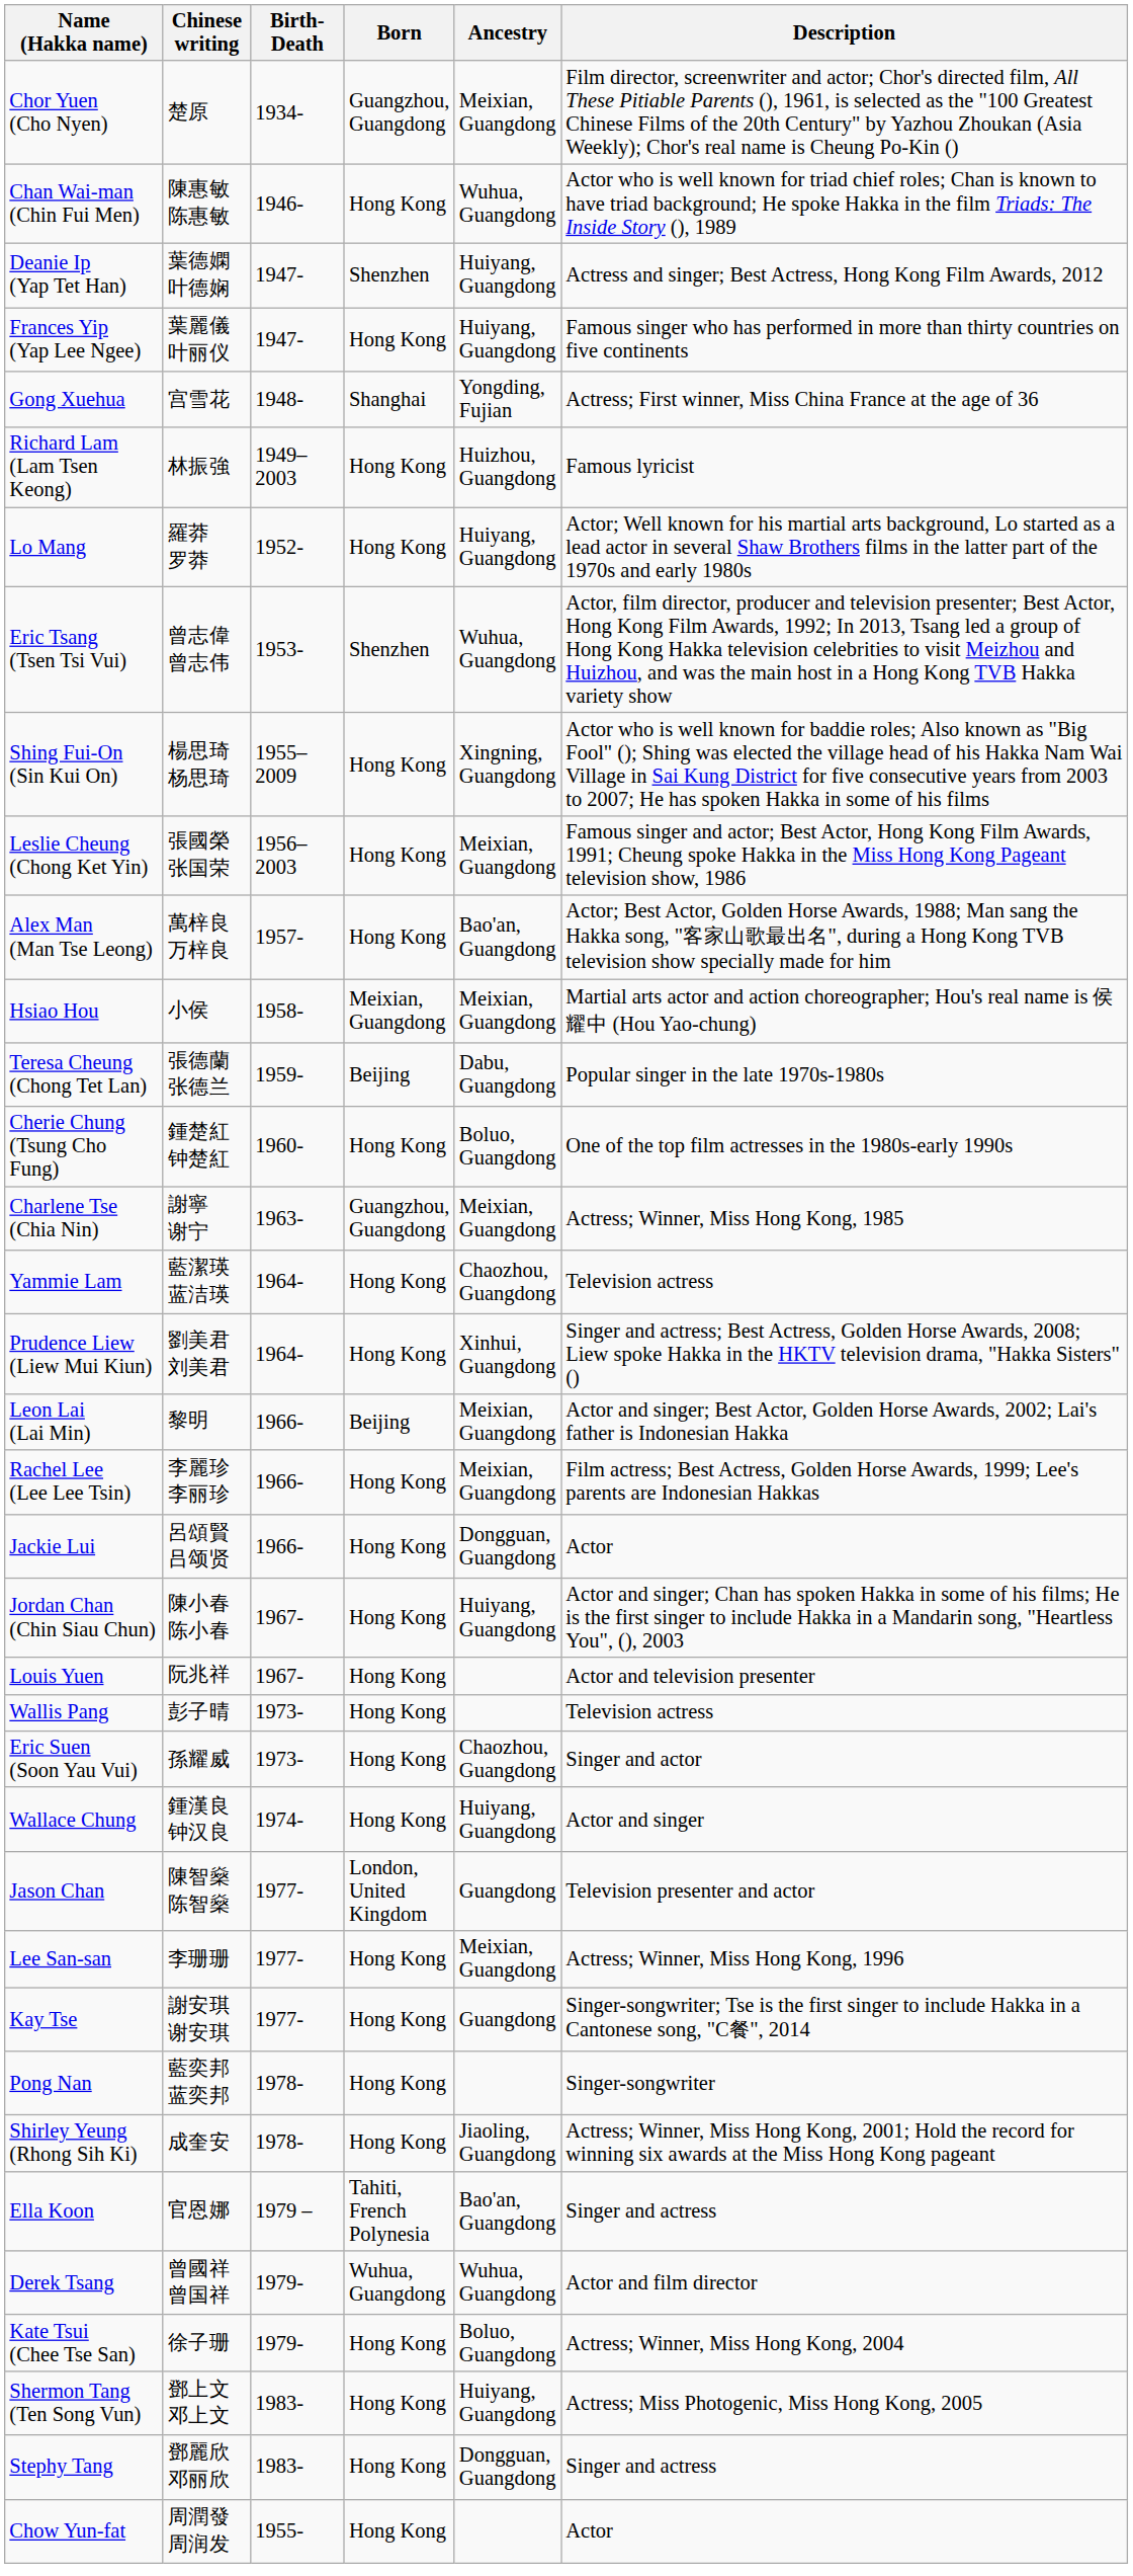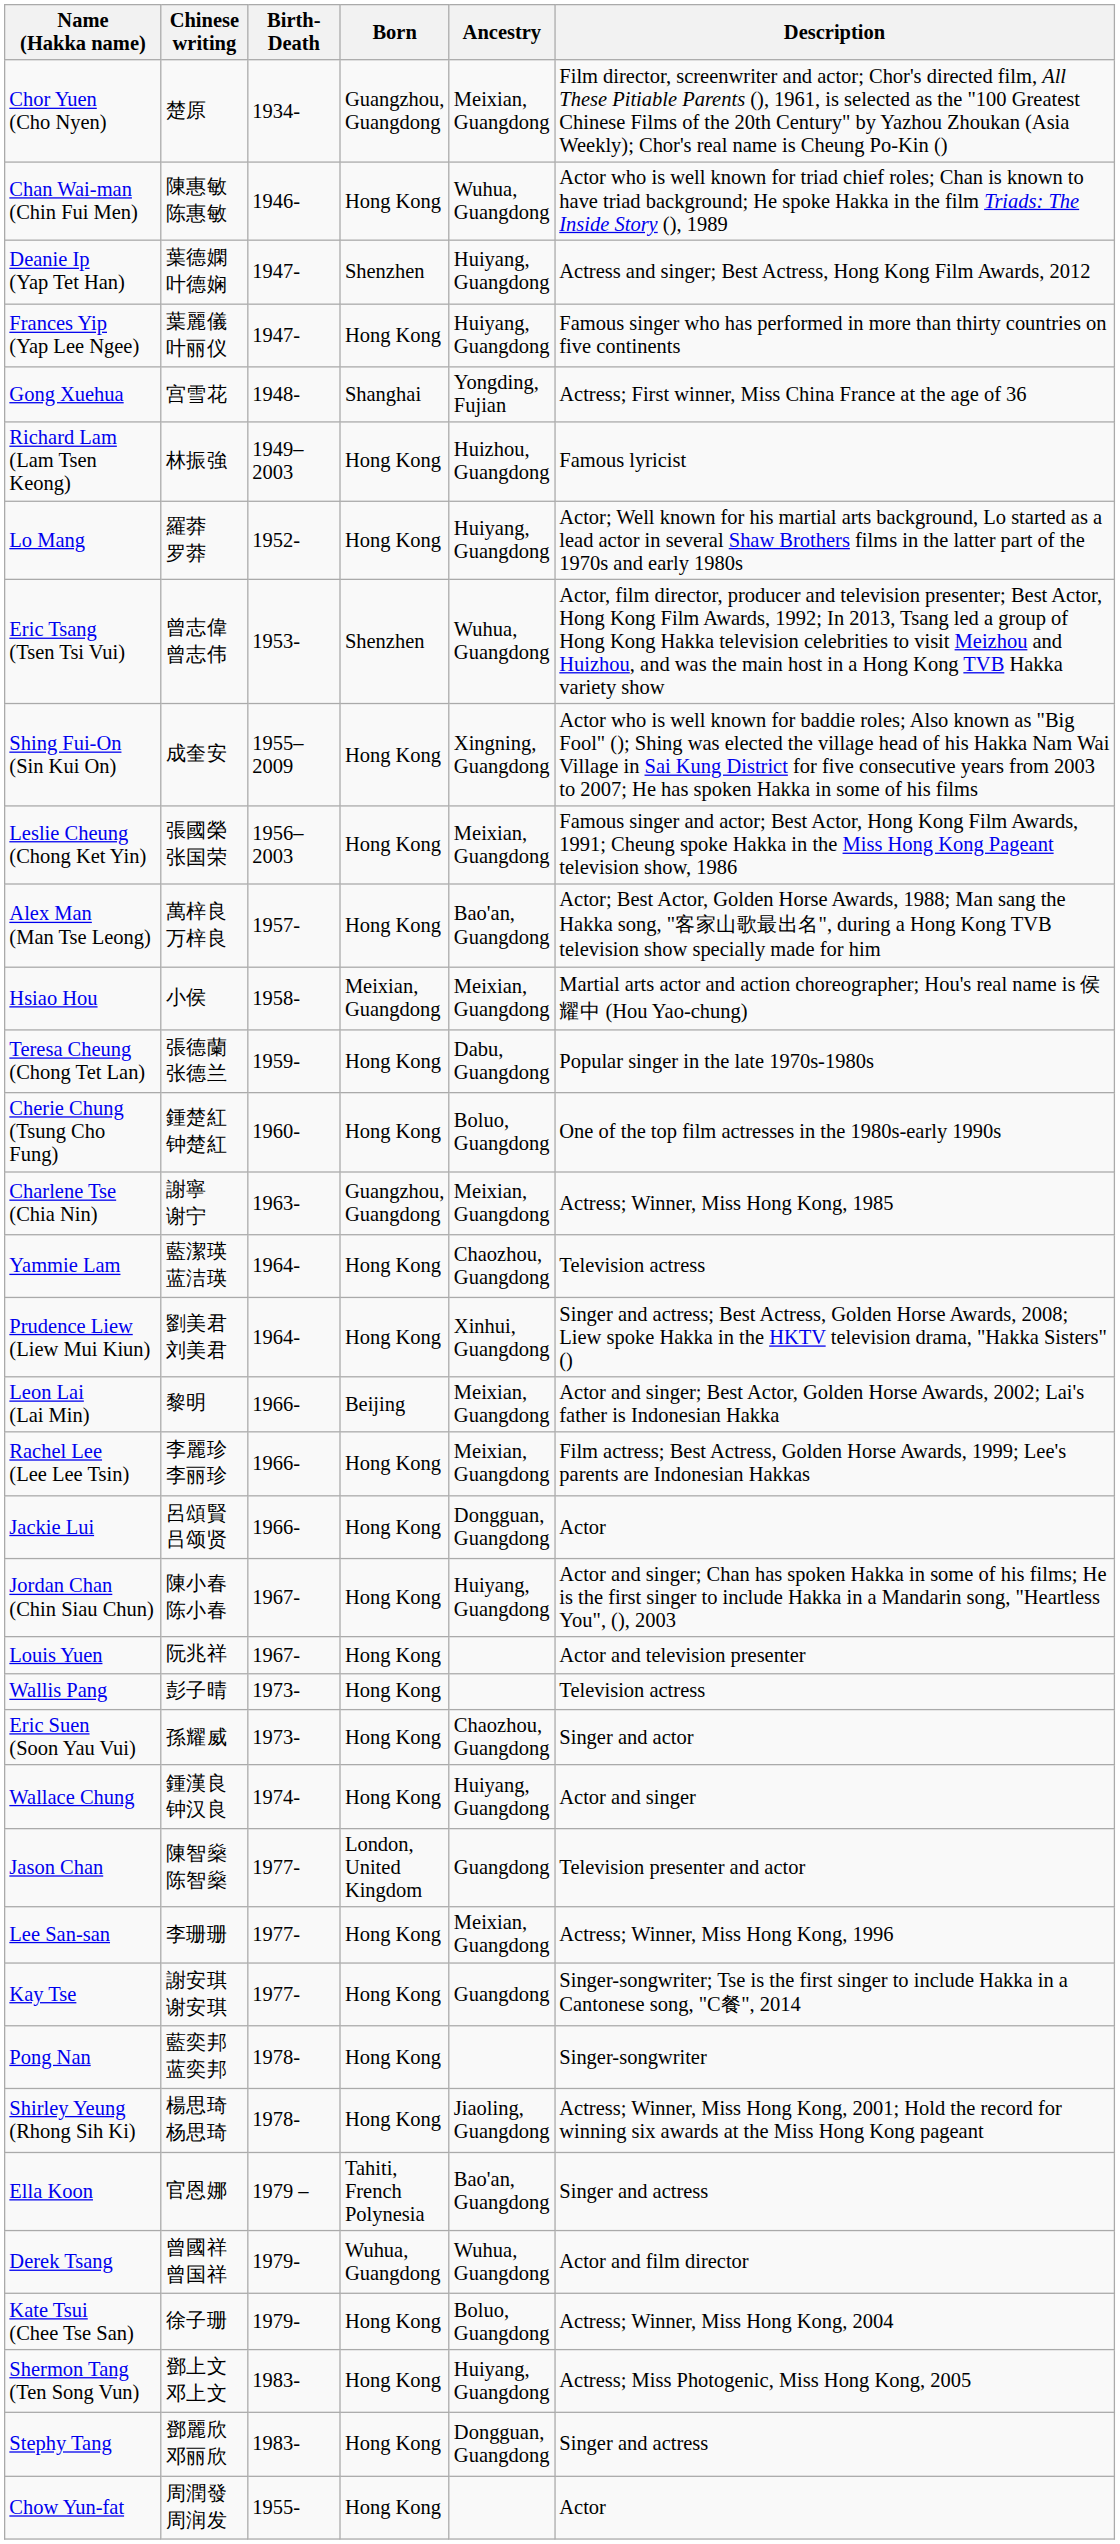Shing Fui-On (Sin Kui On) | Chinese writing: 楊思琦 杨思琦 -> 成奎安
Teresa Cheung (Chong Tet Lan) | Born: Beijing -> Hong Kong
Shirley Yeung (Rhong Sih Ki) | Chinese writing: 成奎安 -> 楊思琦 杨思琦
